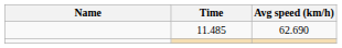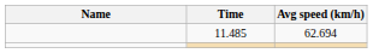11.485 | Avg speed (km/h): 62.690 -> 62.694
